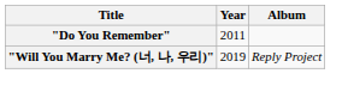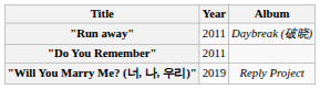+ row: "Run away" | 2011 | Daybreak (破晓)
